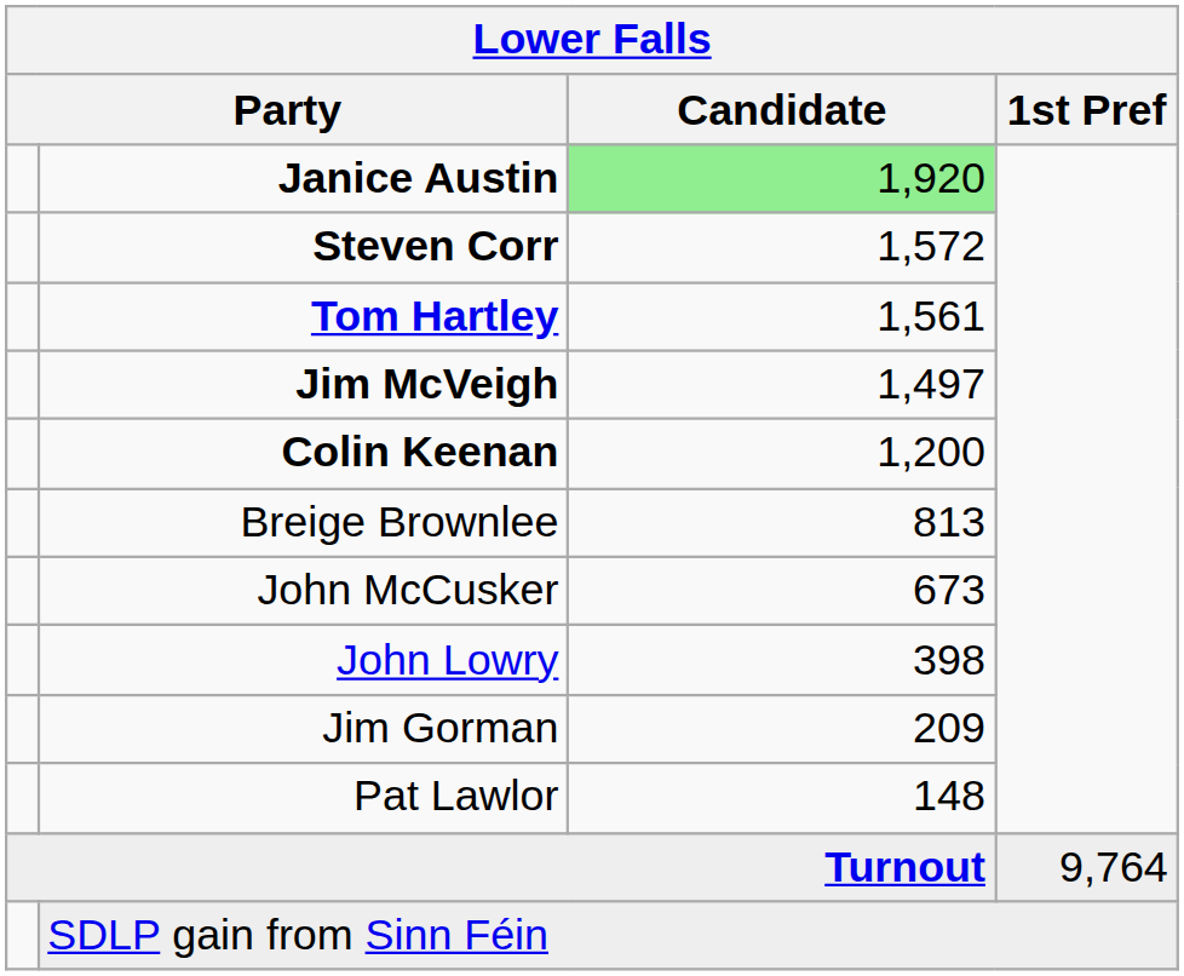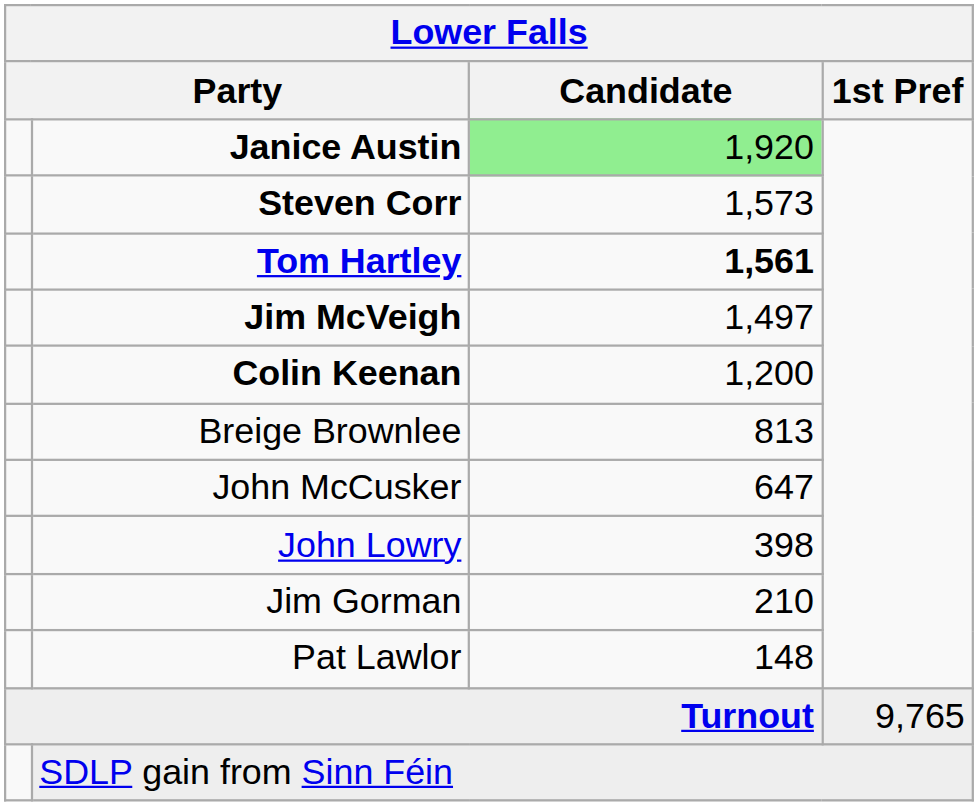Steven Corr | Candidate: 1,572 -> 1,573
Tom Hartley | Candidate: normal -> bold
John McCusker | Candidate: 673 -> 647
Jim Gorman | Candidate: 209 -> 210
Turnout | 1st Pref: 9,764 -> 9,765
